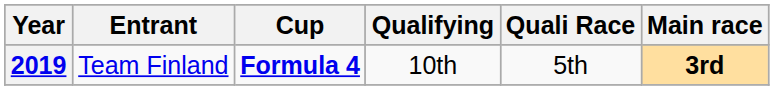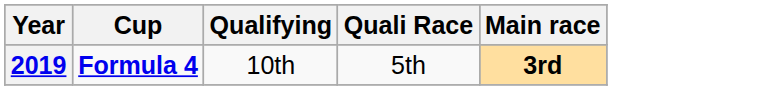- column: Entrant | Team Finland
